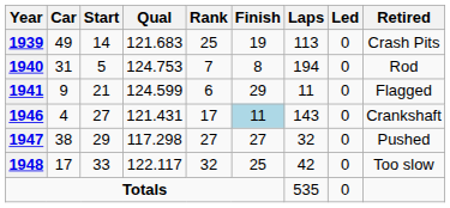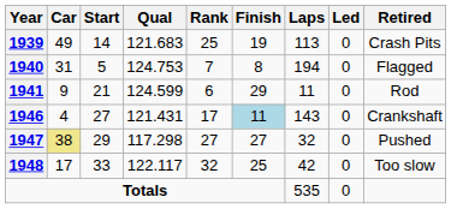1940 | Retired: Rod -> Flagged
1941 | Retired: Flagged -> Rod
1947 | Car: no background -> khaki background
